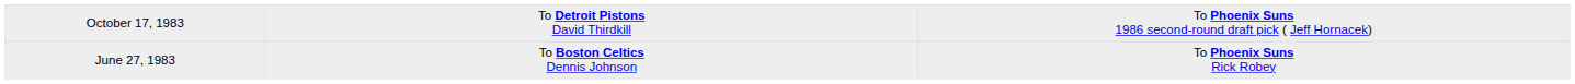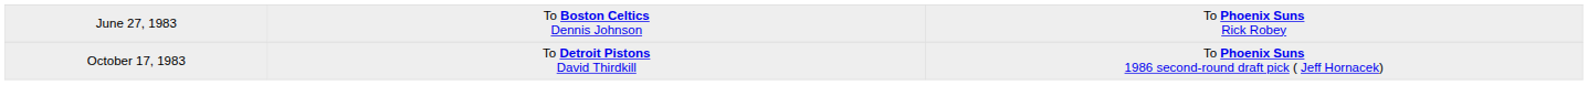rows swapped: June 27, 1983 <-> October 17, 1983
